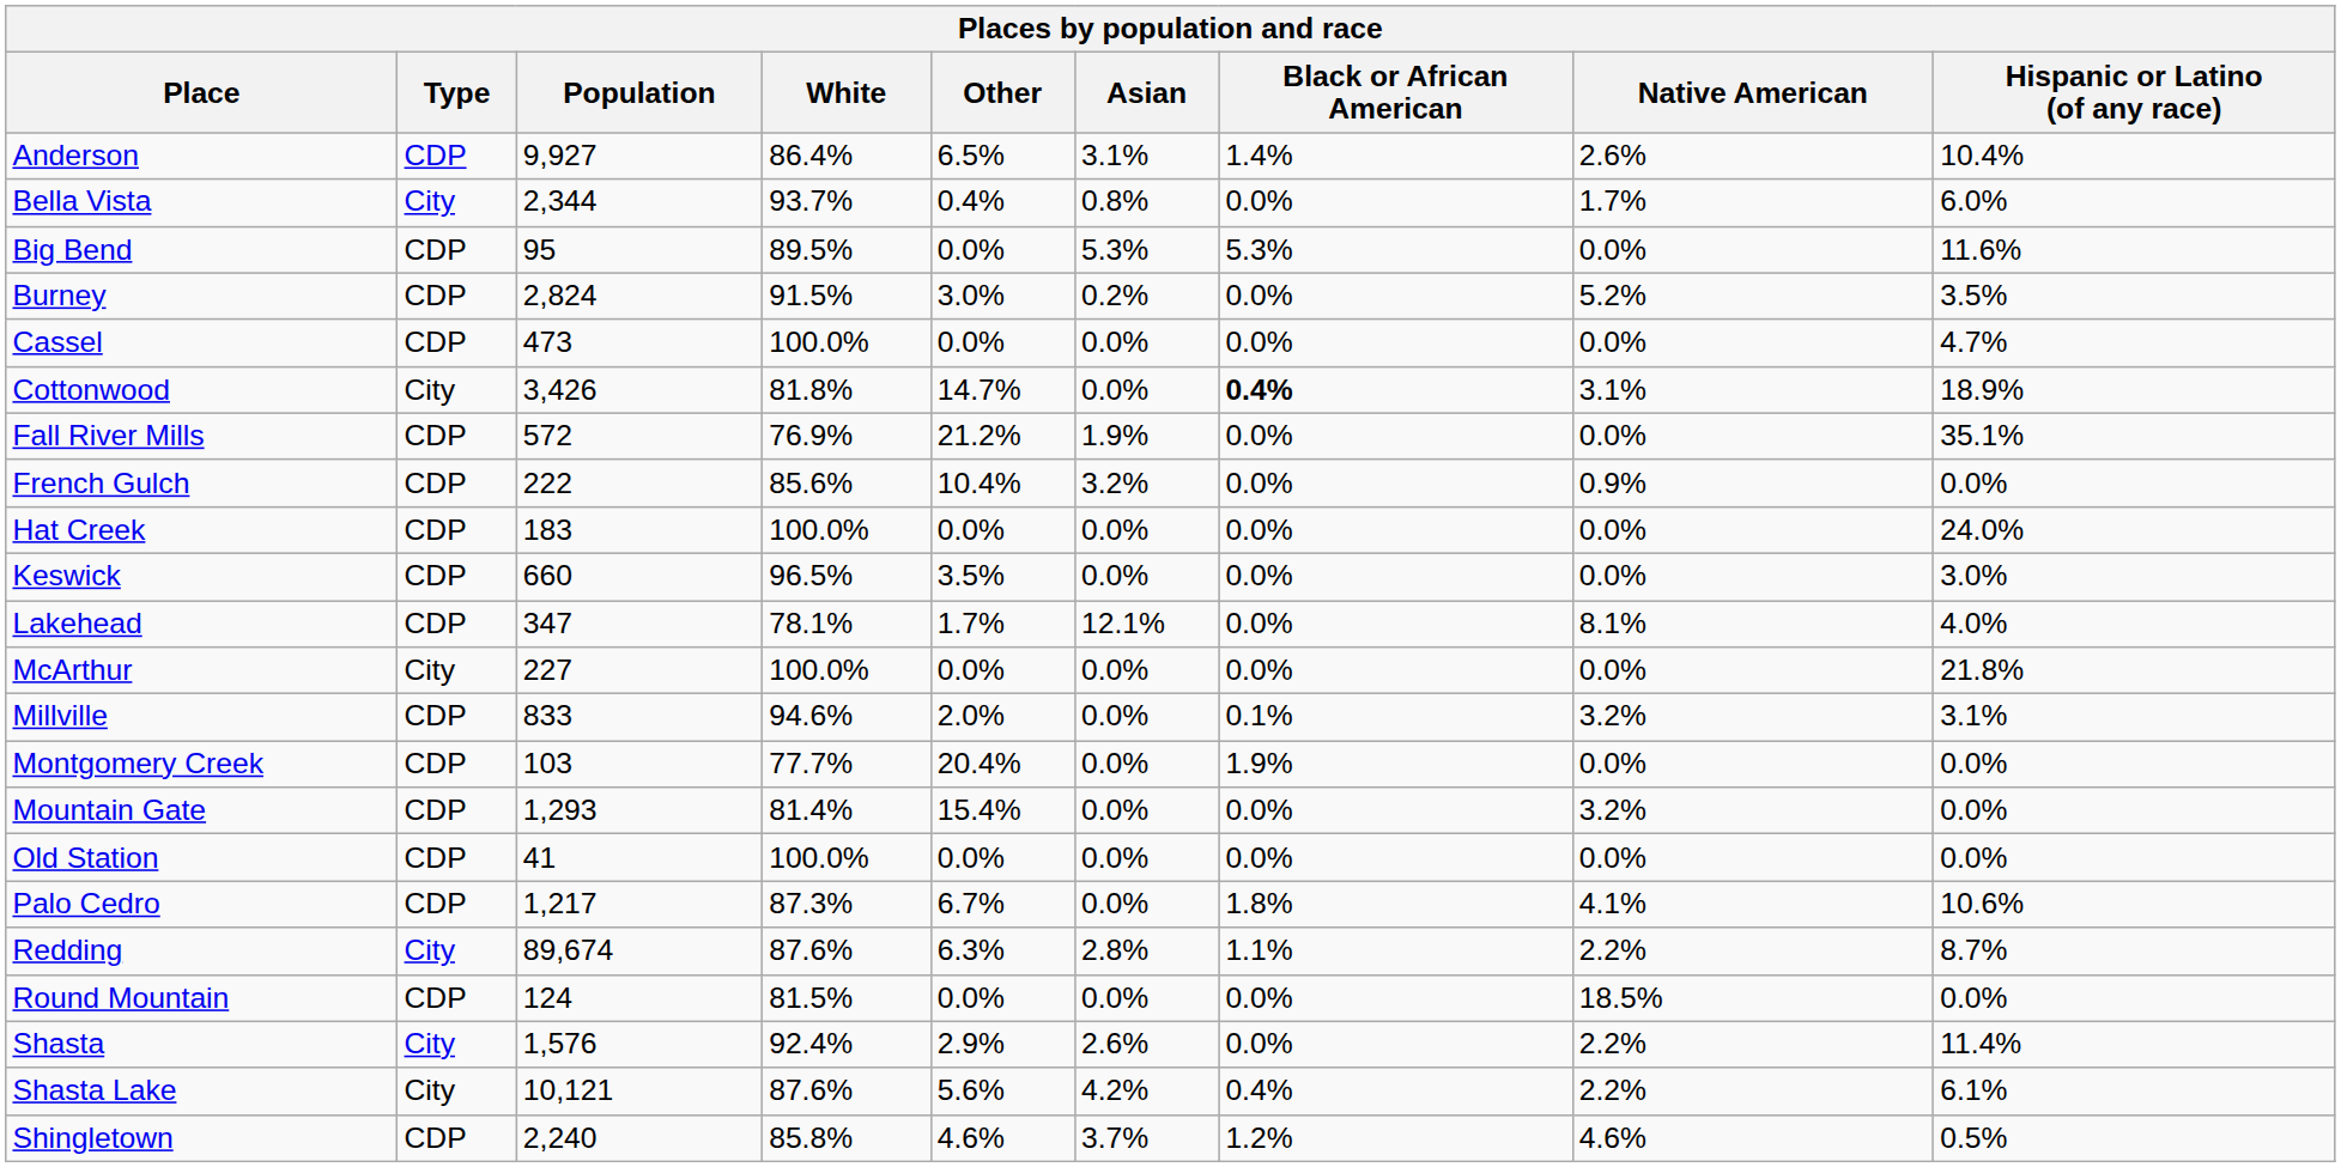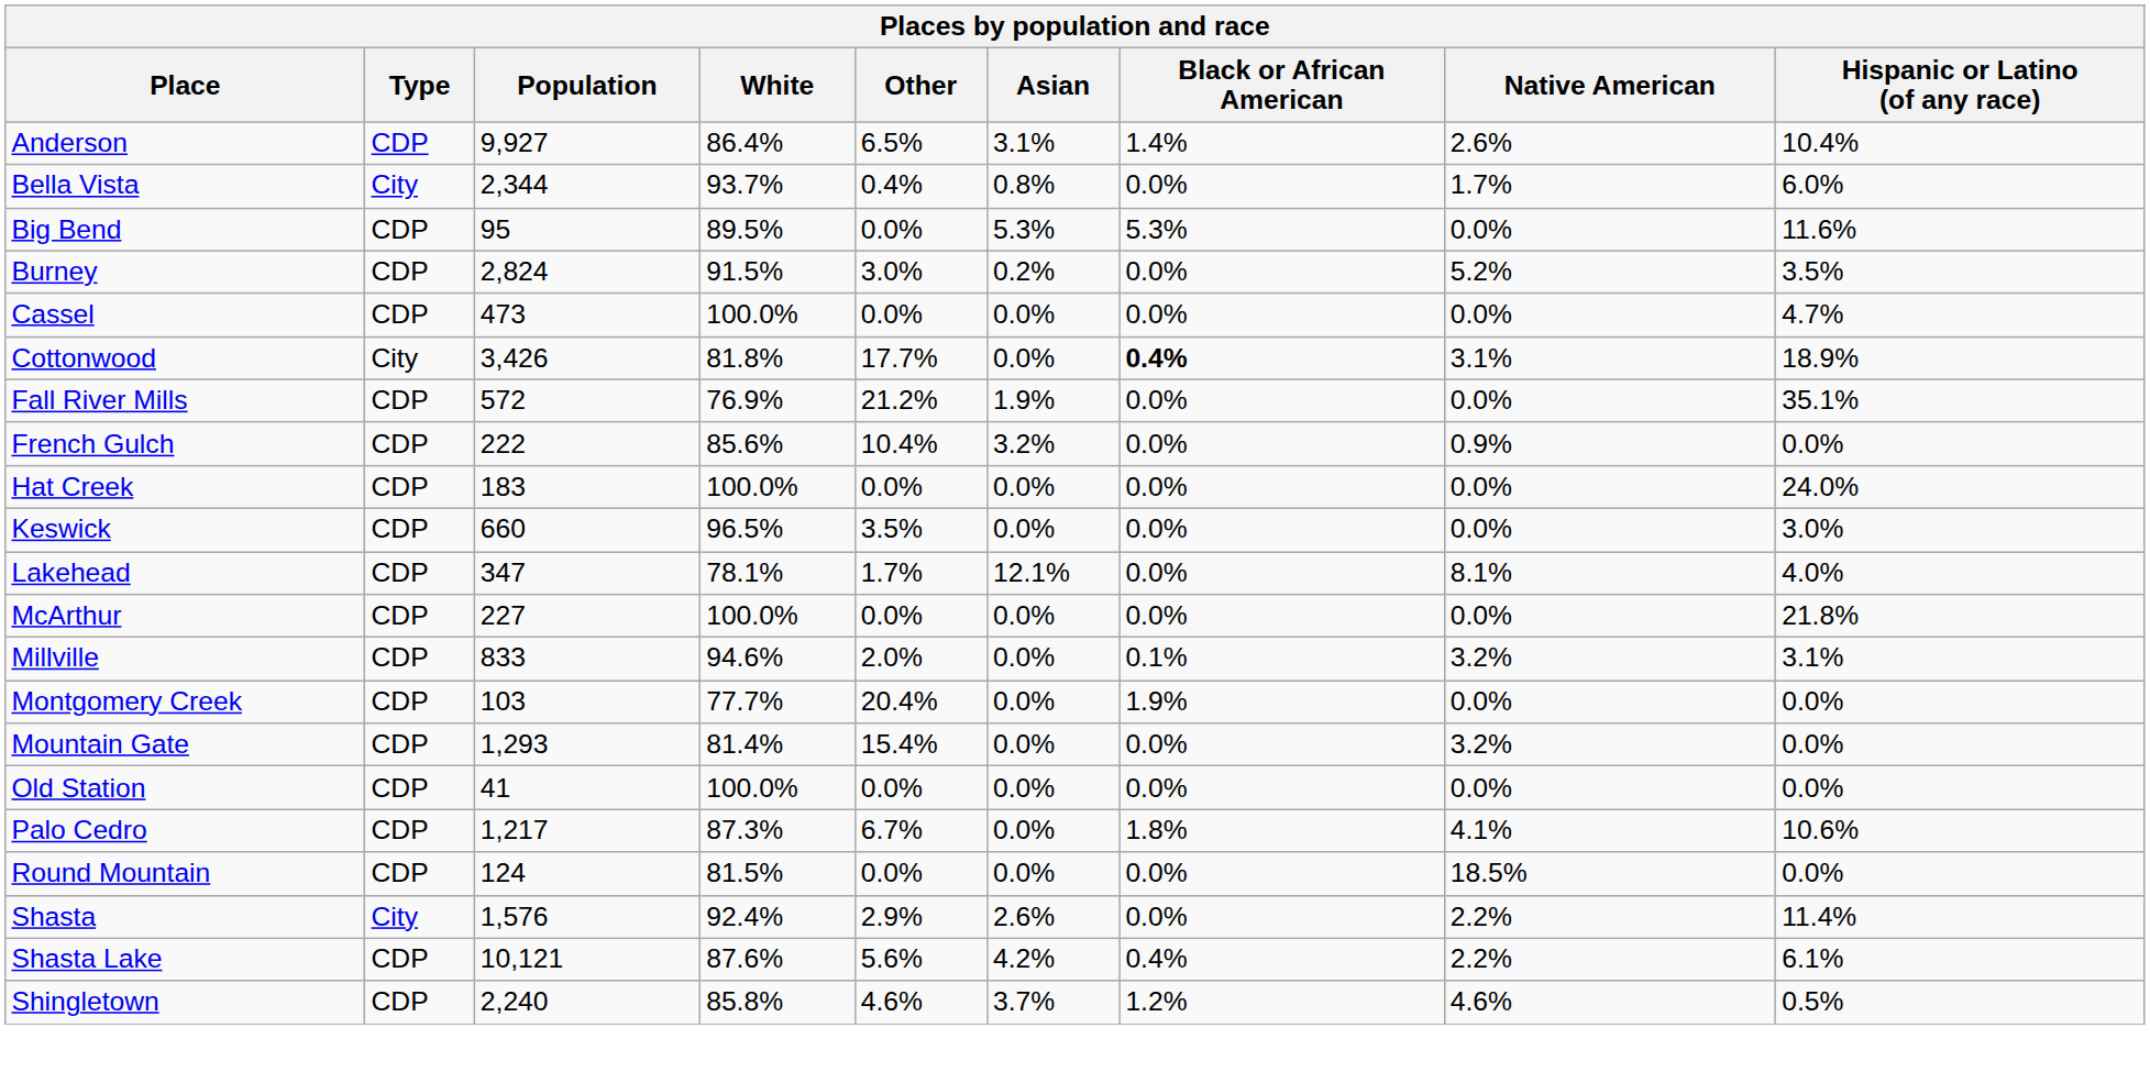Cottonwood | Other: 14.7% -> 17.7%
McArthur | Type: City -> CDP
- row: Redding | City | 89,674 | 87.6% | 6.3% | 2.8% | 1.1% | 2.2% | 8.7%
Shasta Lake | Type: City -> CDP
